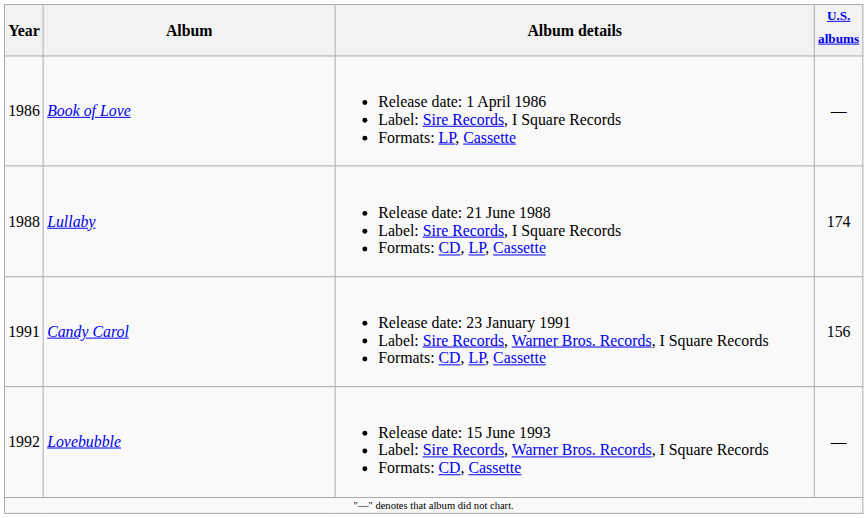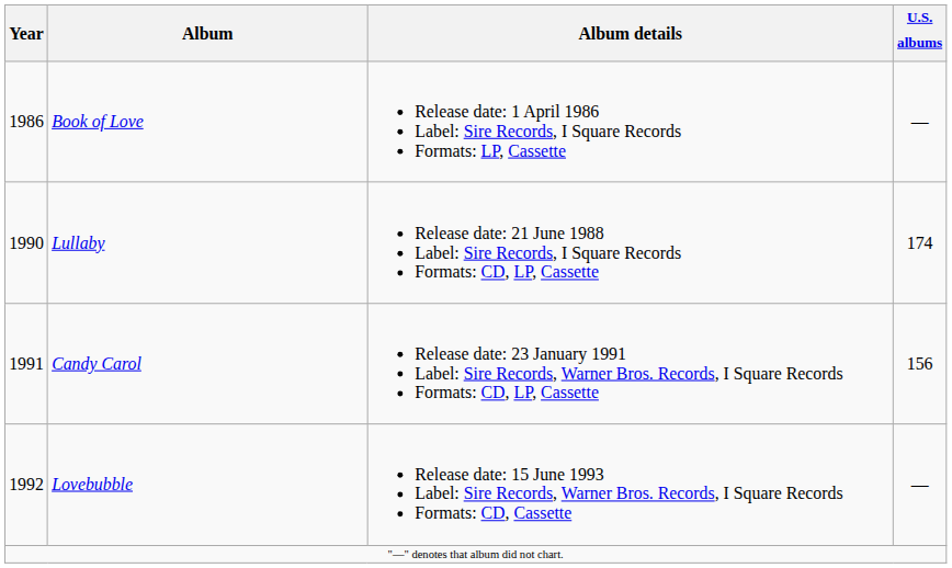Lullaby | Year: 1988 -> 1990
